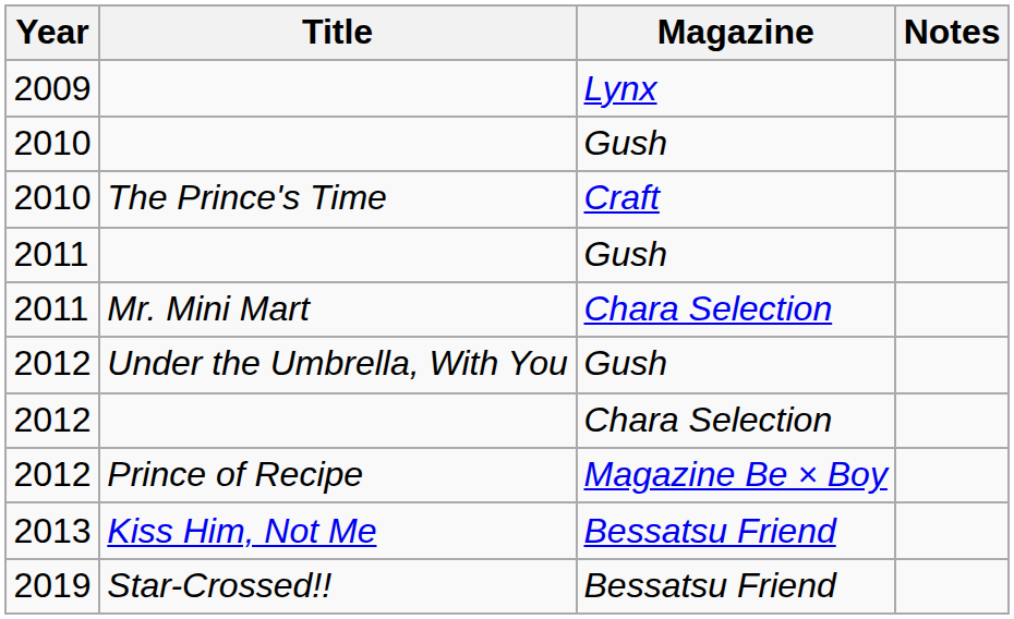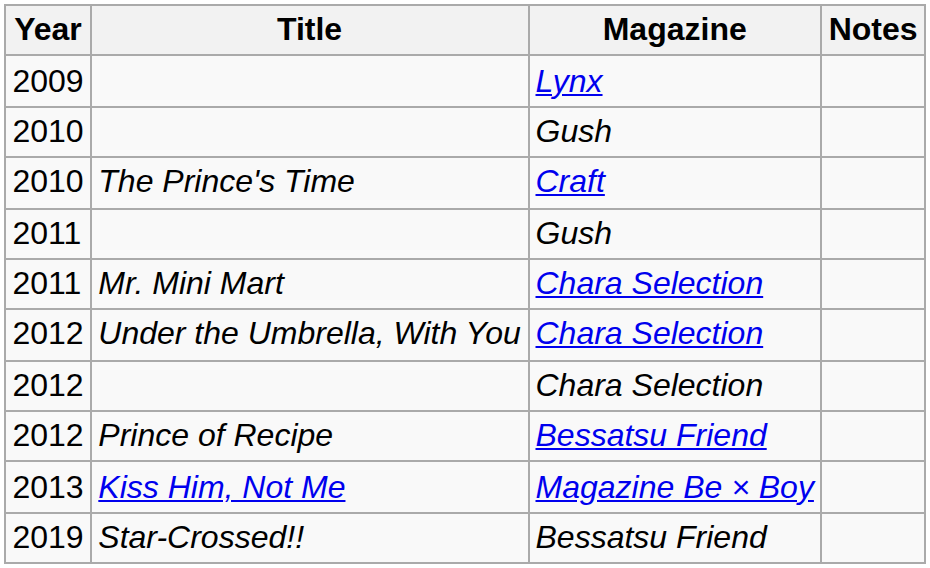Under the Umbrella, With You | Magazine: Gush -> Chara Selection
Prince of Recipe | Magazine: Magazine Be × Boy -> Bessatsu Friend
Kiss Him, Not Me | Magazine: Bessatsu Friend -> Magazine Be × Boy
